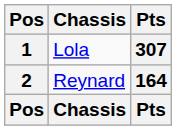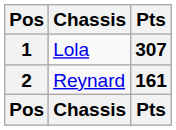2 | Pts: 164 -> 161
